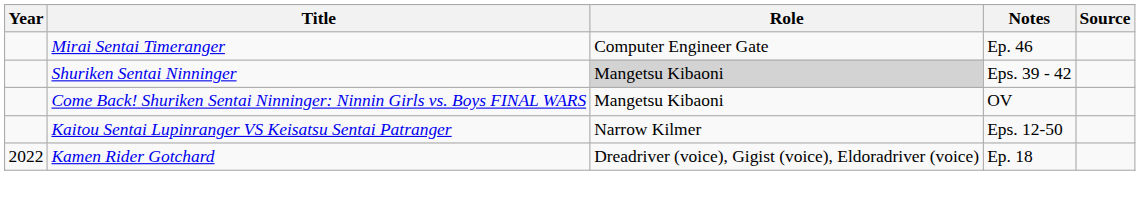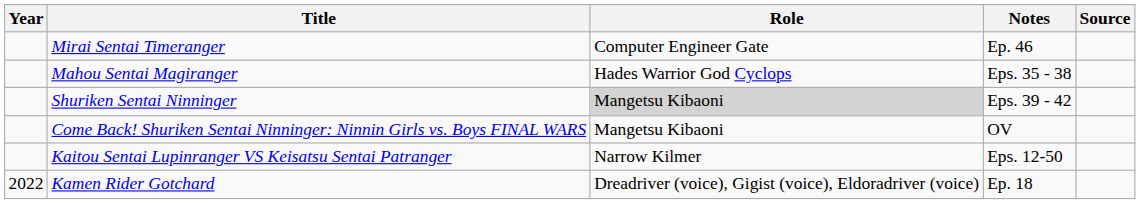+ row: Mahou Sentai Magiranger | Hades Warrior God Cyclops | Eps. 35 - 38
